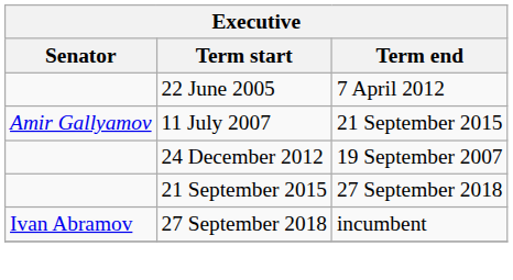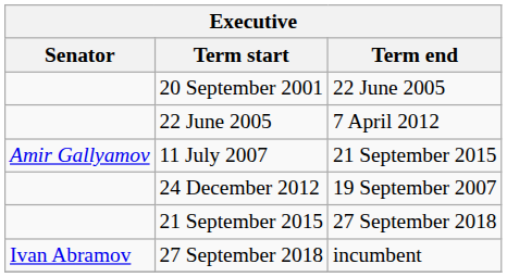+ row: 20 September 2001 | 22 June 2005
